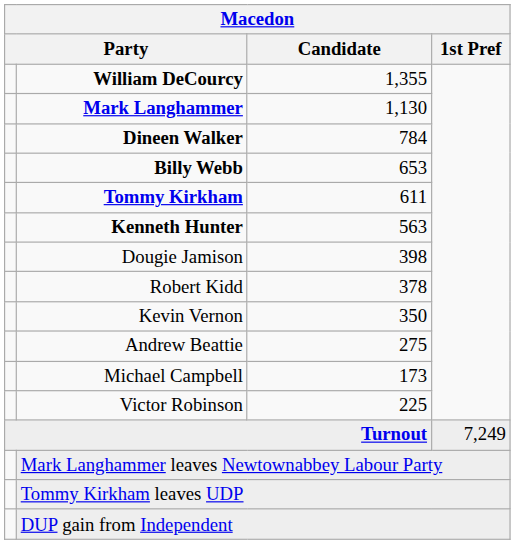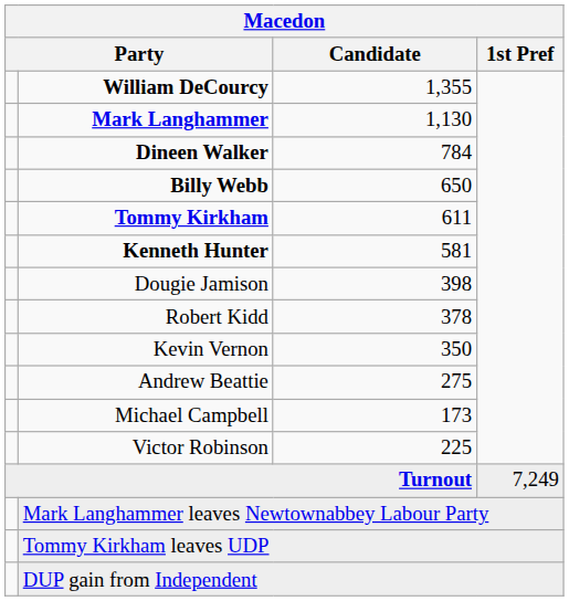Billy Webb | Candidate: 653 -> 650
Kenneth Hunter | Candidate: 563 -> 581
